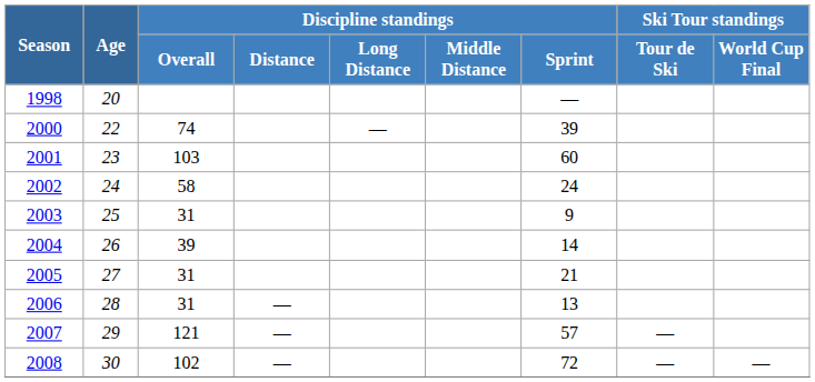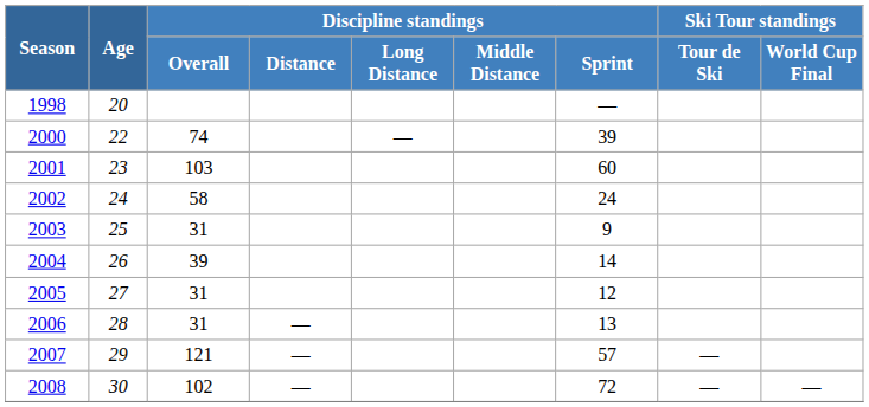2005 | Discipline standings / Sprint: 21 -> 12
